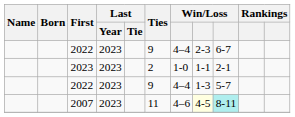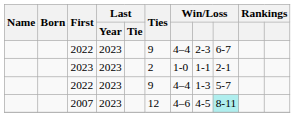2007 | Ties: 11 -> 12
2007 | column 8: lightyellow background -> no background
